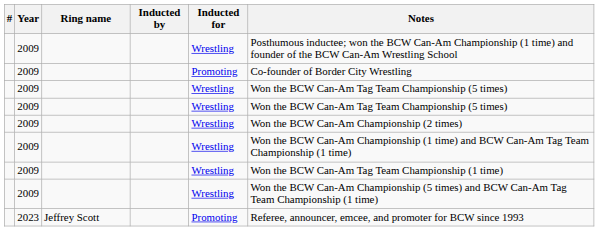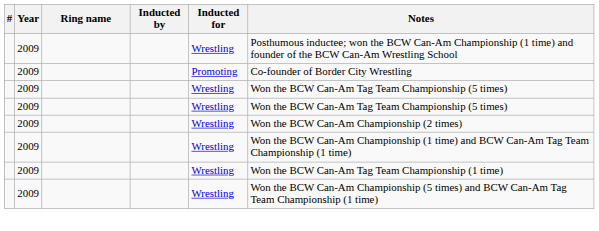- row: 2023 | Jeffrey Scott | Promoting | Referee, announcer, emcee, and promoter for BCW since 1993
